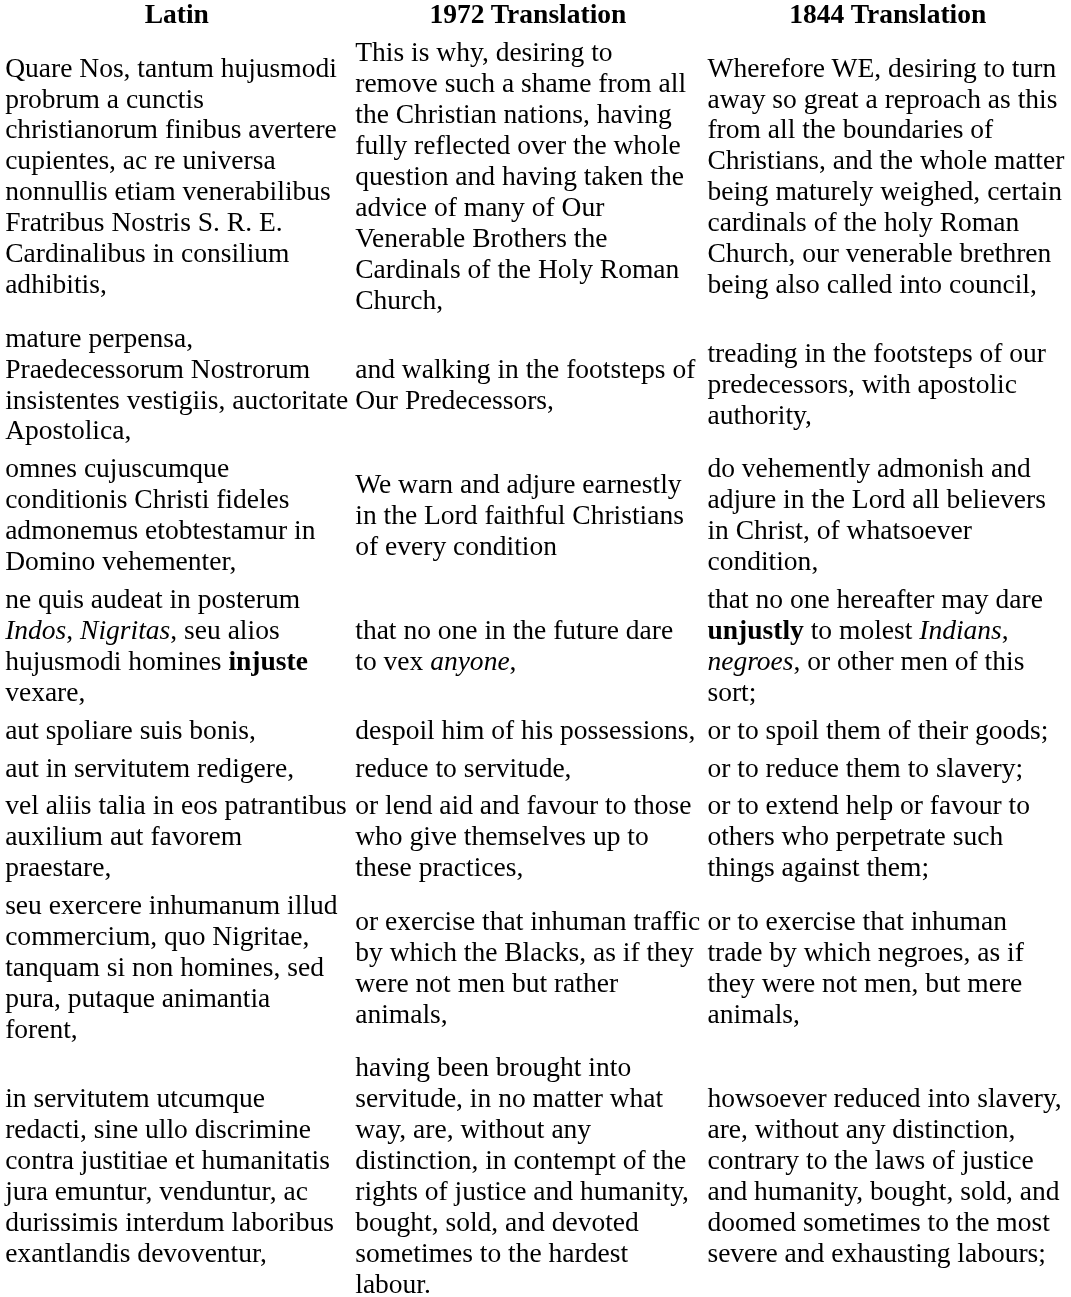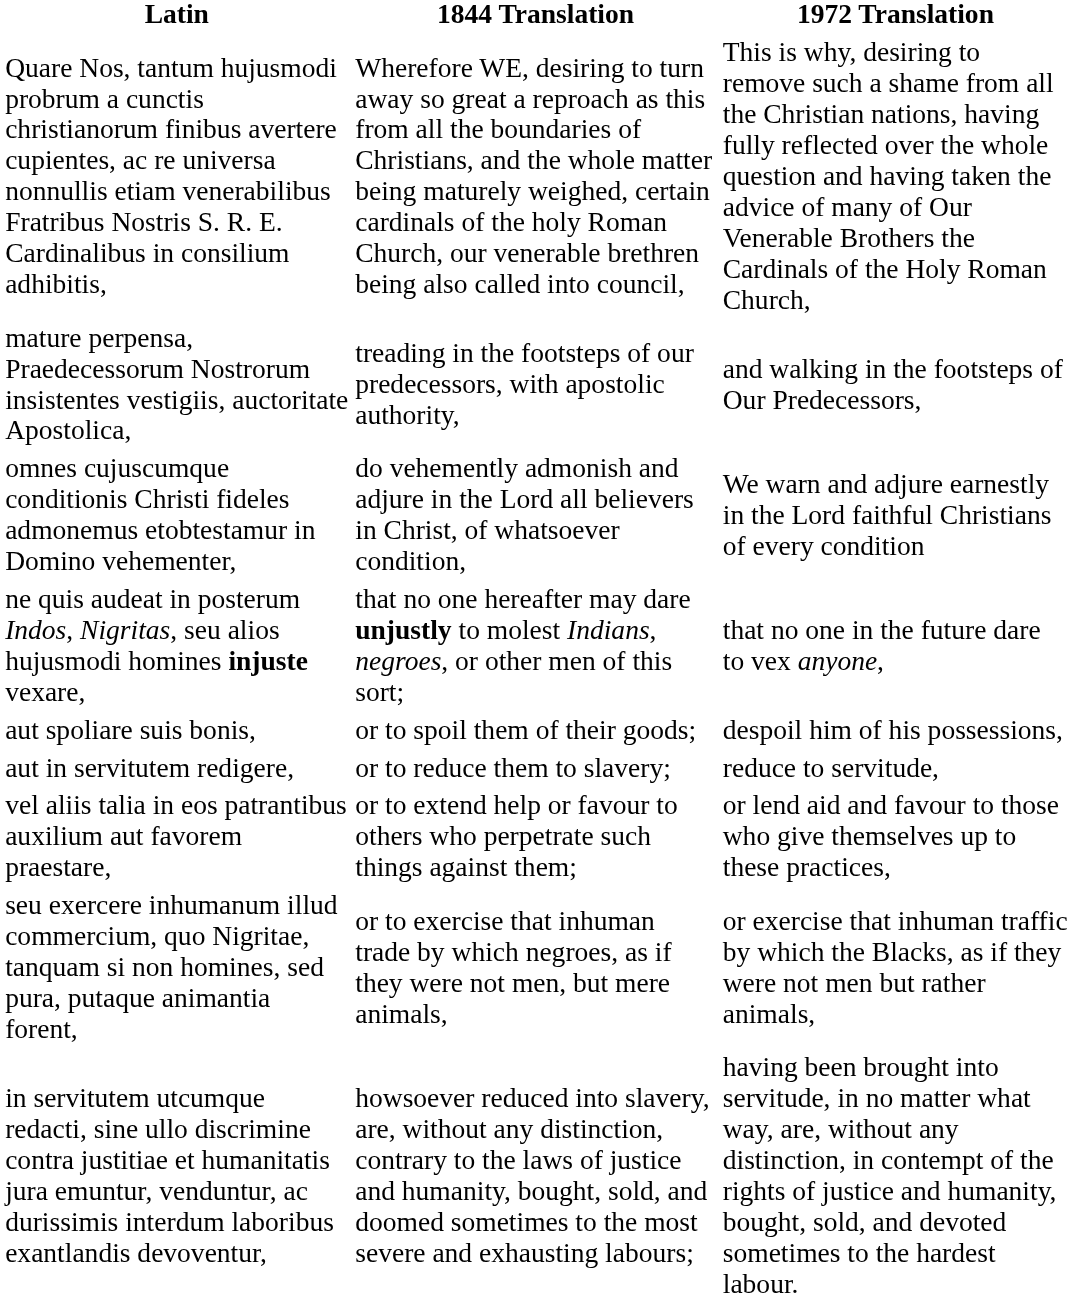columns swapped: 1844 Translation <-> 1972 Translation
